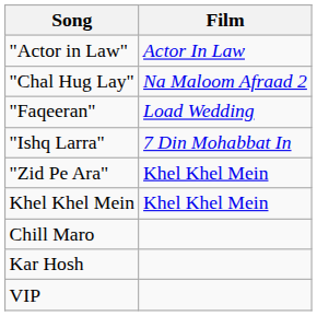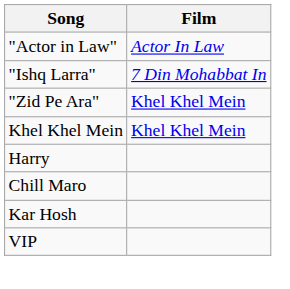- row: "Chal Hug Lay" | Na Maloom Afraad 2
- row: "Faqeeran" | Load Wedding
+ row: Harry
